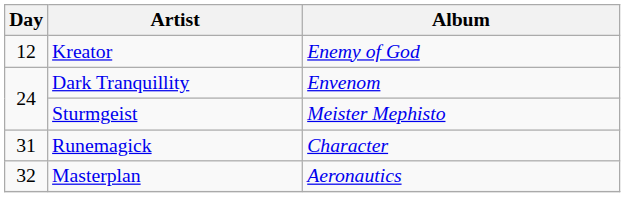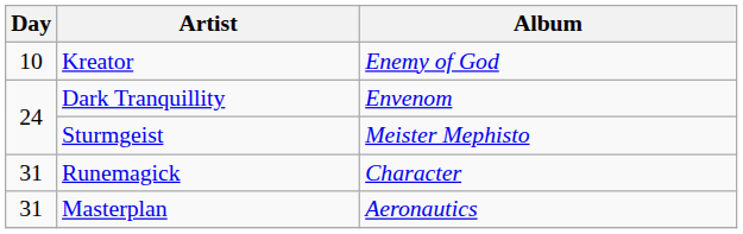Kreator | Day: 12 -> 10
Masterplan | Day: 32 -> 31
